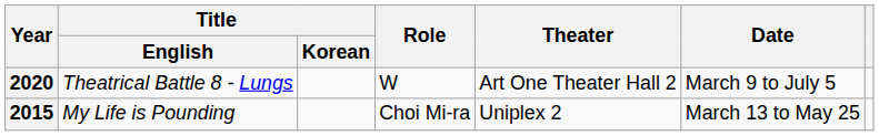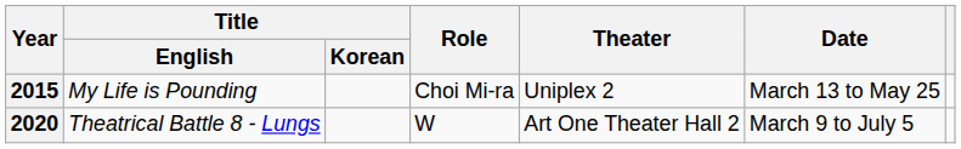rows swapped: 2015 <-> 2020
